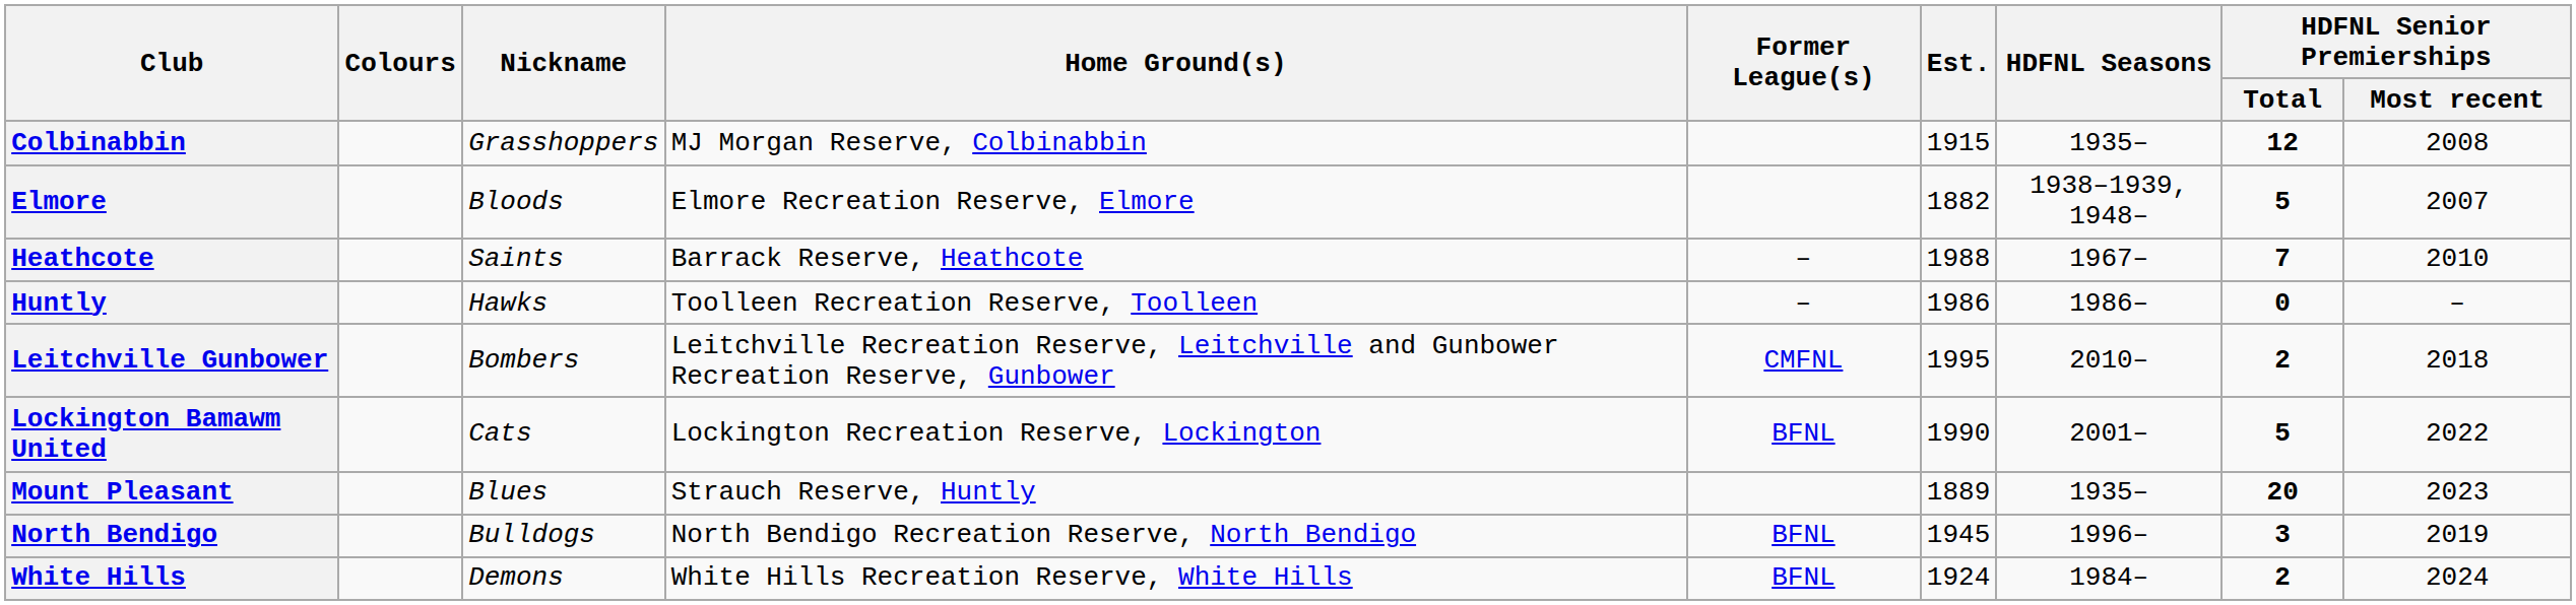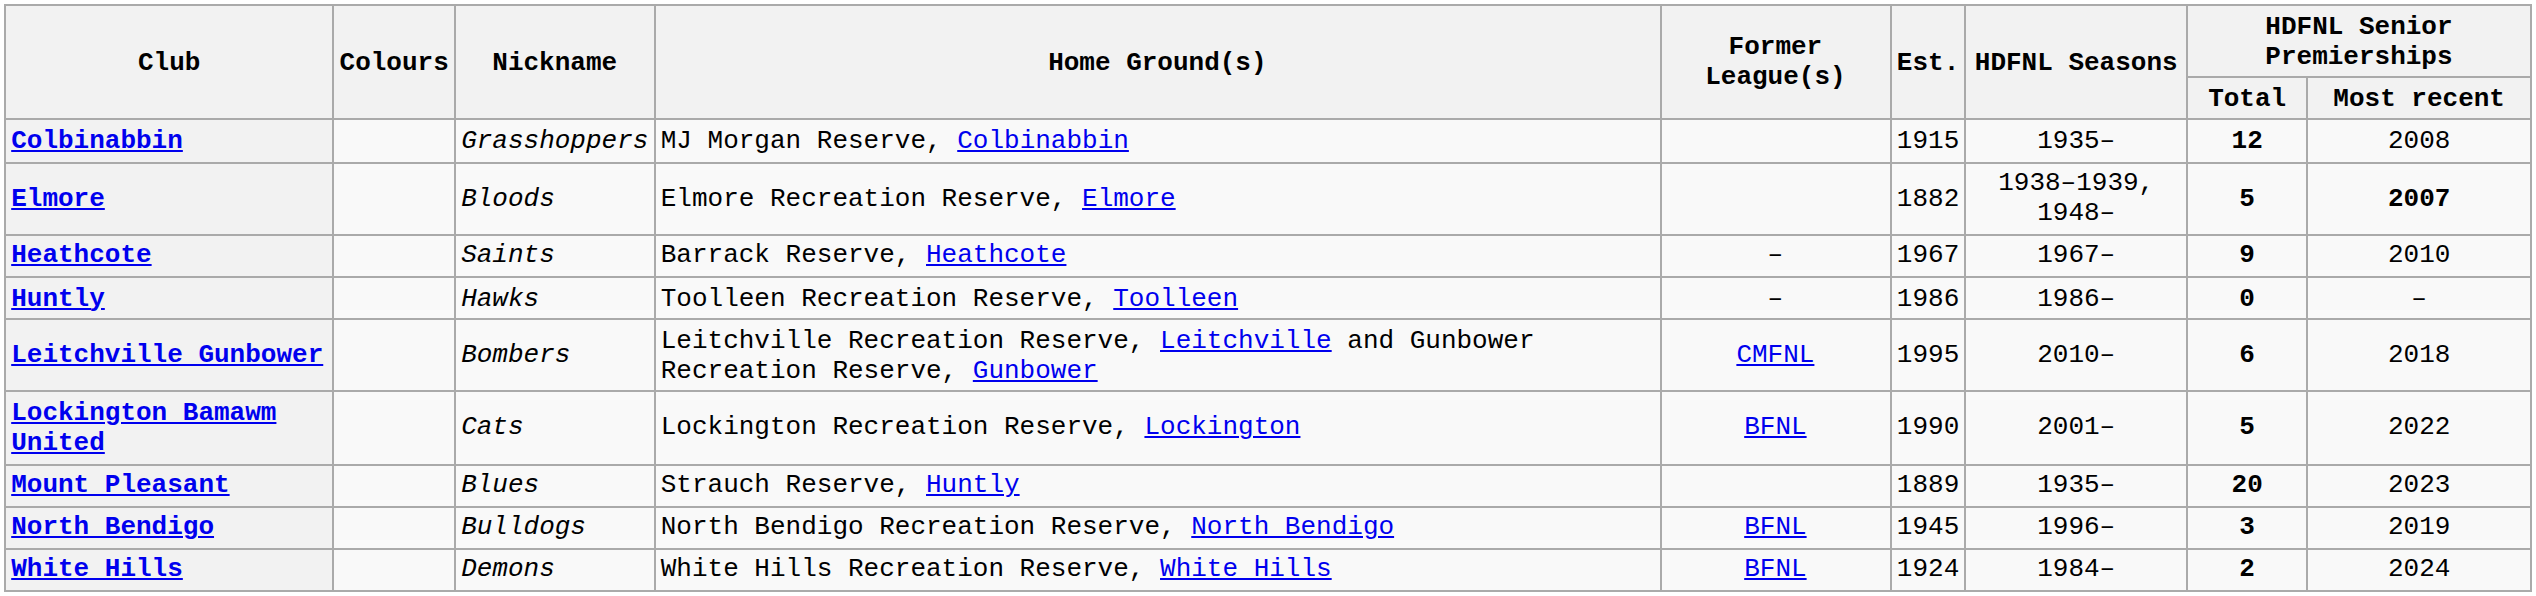Elmore | HDFNL Senior Premierships / Most recent: normal -> bold
Heathcote | Est.: 1988 -> 1967
Heathcote | HDFNL Senior Premierships / Total: 7 -> 9
Leitchville Gunbower | HDFNL Senior Premierships / Total: 2 -> 6
